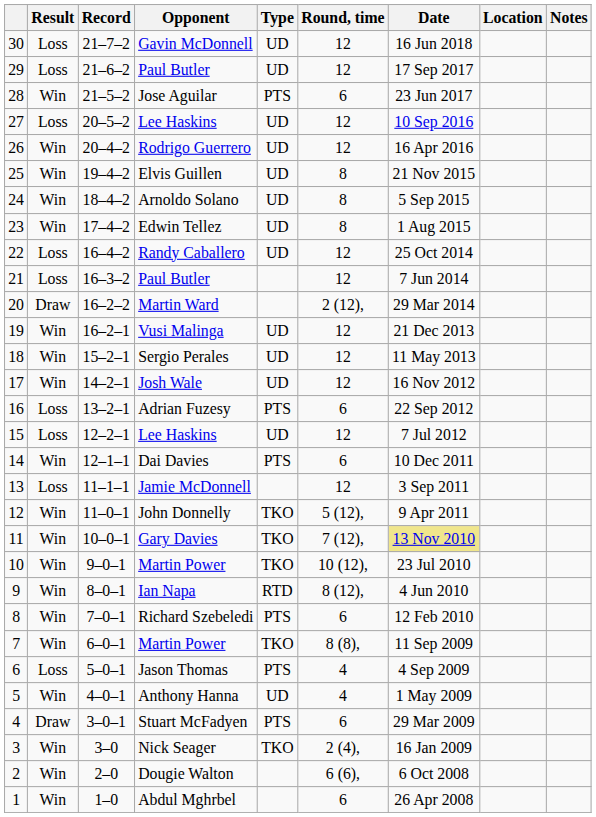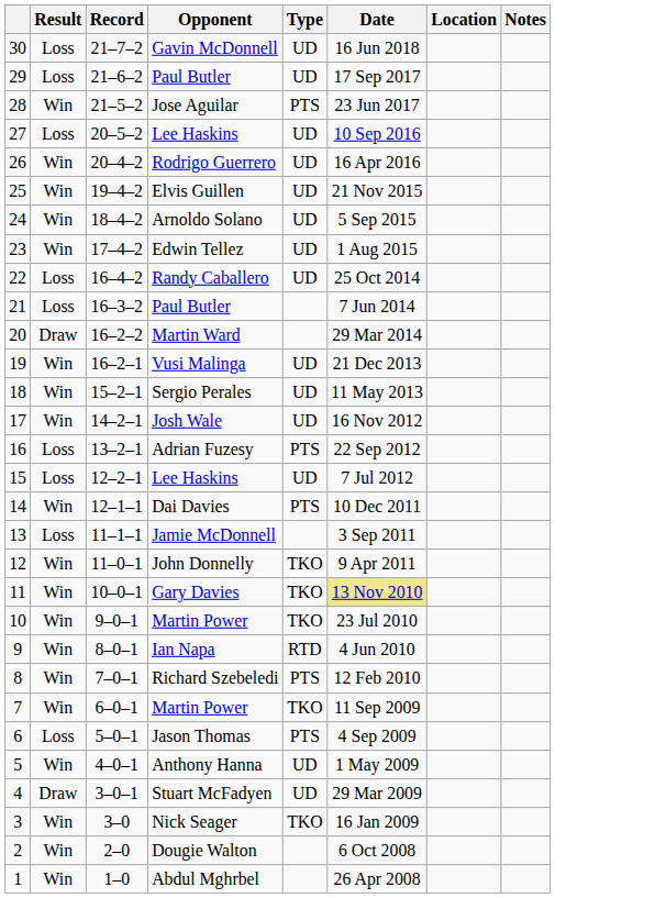- column: Round, time | 12 | 12 | 6 | 12 | 12 | 8 | 8 | 8 | 12 | 12 | 2 (12), | 12 | 12 | 12 | 6 | 12 | 6 | 12 | 5 (12), | 7 (12), | 10 (12), | 8 (12), | 6 | 8 (8), | 4 | 4 | 6 | 2 (4), | 6 (6), | 6
Stuart McFadyen | Type: PTS -> UD
